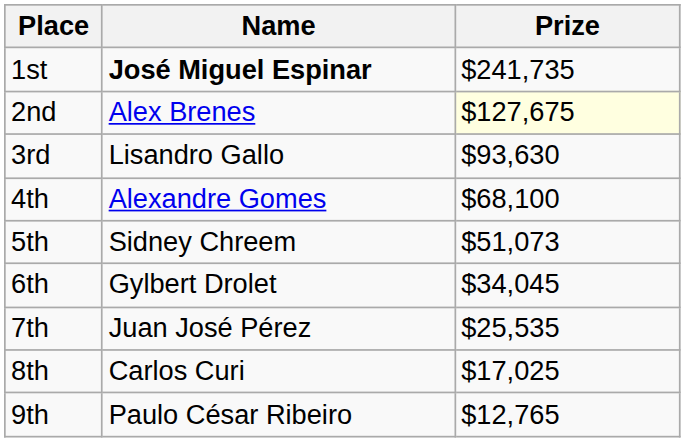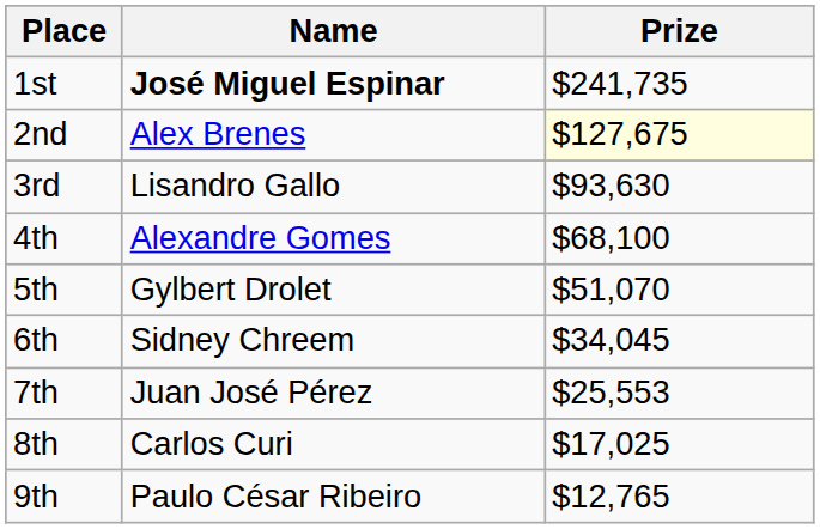5th | Name: Sidney Chreem -> Gylbert Drolet
5th | Prize: $51,073 -> $51,070
6th | Name: Gylbert Drolet -> Sidney Chreem
7th | Prize: $25,535 -> $25,553
